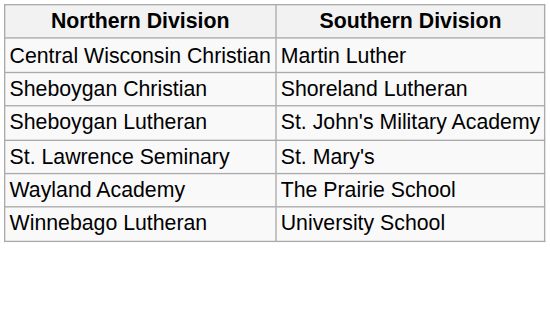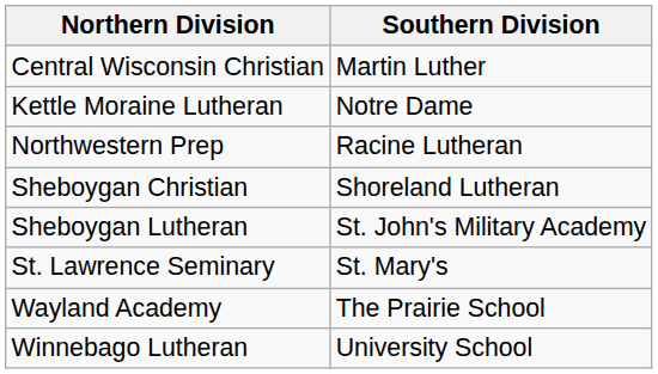+ row: Kettle Moraine Lutheran | Notre Dame
+ row: Northwestern Prep | Racine Lutheran
